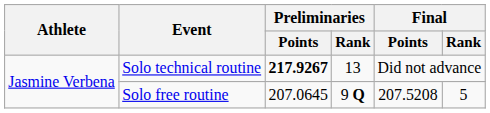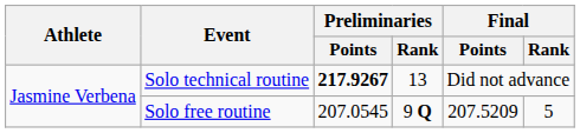Solo free routine | Preliminaries / Points: 207.0645 -> 207.0545
Solo free routine | Final / Points: 207.5208 -> 207.5209
